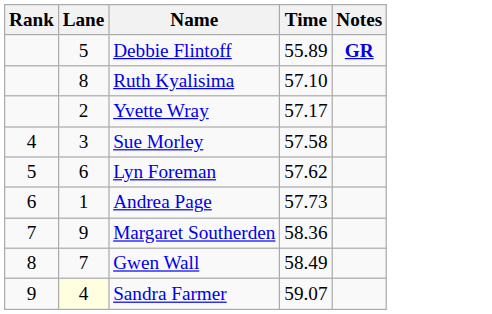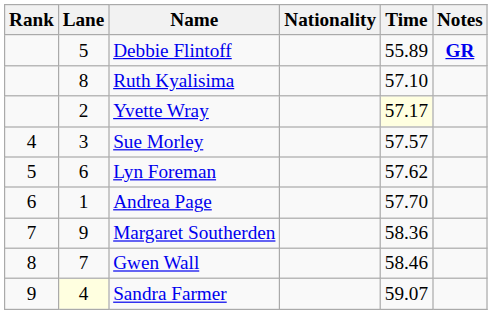+ column: Nationality
Yvette Wray | Time: no background -> lightyellow background
Sue Morley | Time: 57.58 -> 57.57
Andrea Page | Time: 57.73 -> 57.70
Gwen Wall | Time: 58.49 -> 58.46
